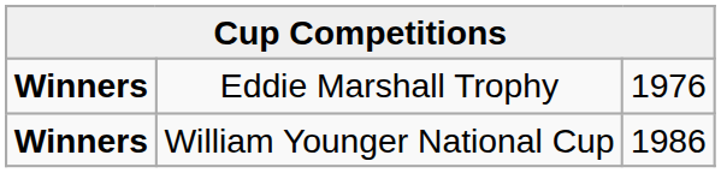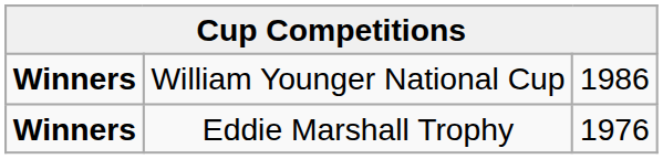rows swapped: William Younger National Cup <-> Eddie Marshall Trophy
